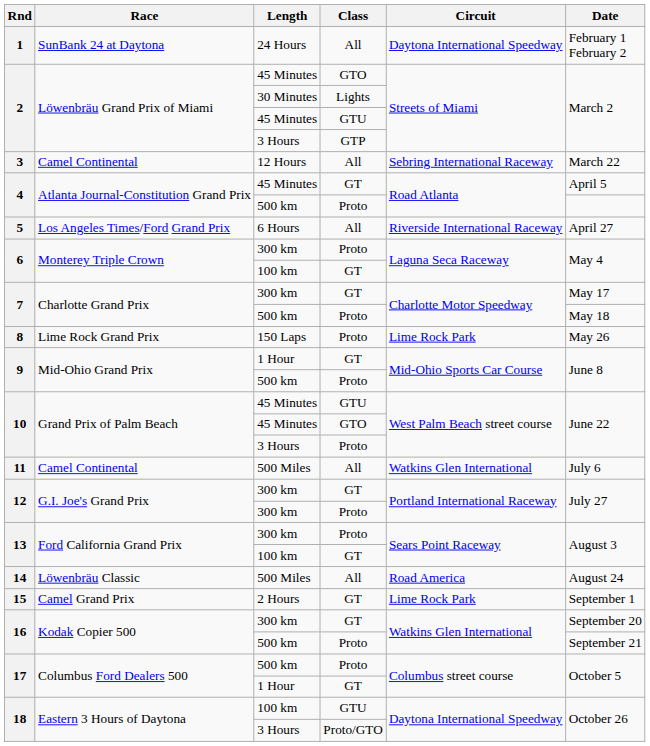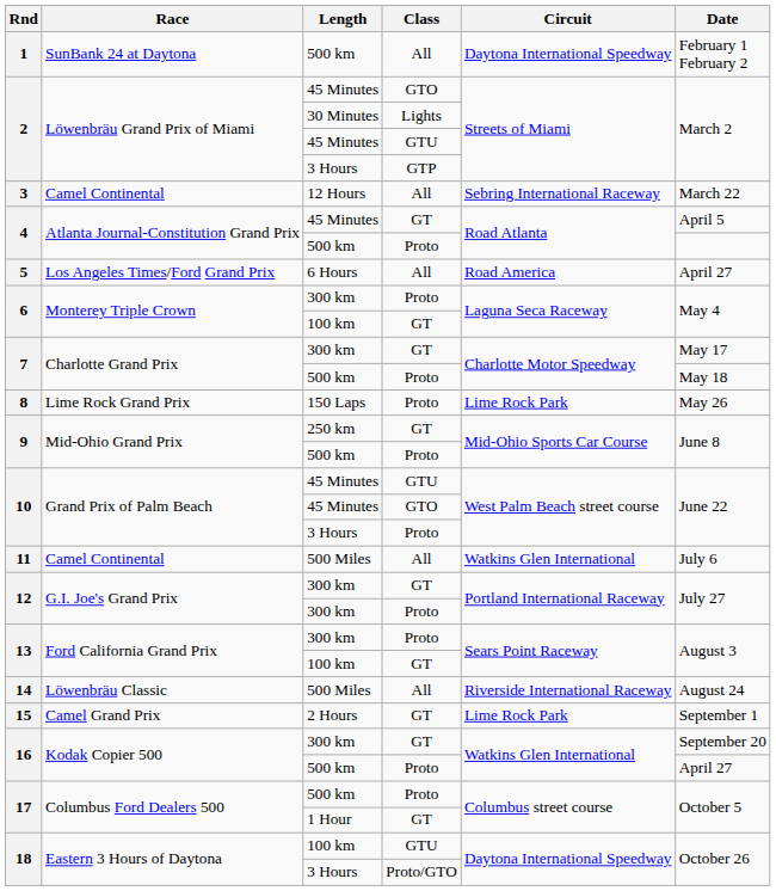1 | Length: 24 Hours -> 500 km
5 | Circuit: Riverside International Raceway -> Road America
9 / GT | Length: 1 Hour -> 250 km
14 | Circuit: Road America -> Riverside International Raceway
16 / Proto | Date: September 21 -> April 27
